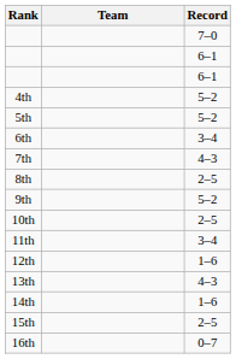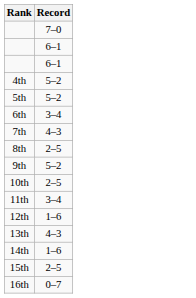- column: Team
